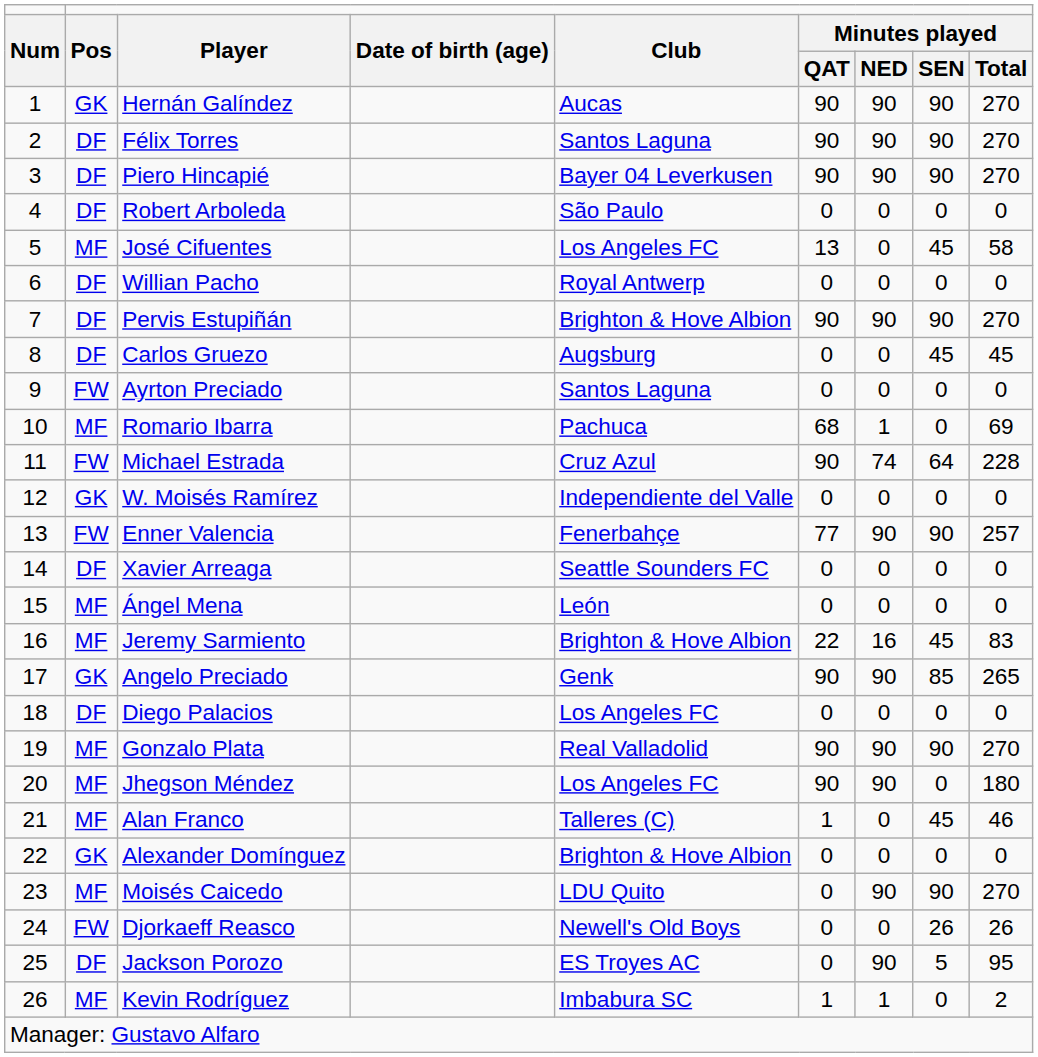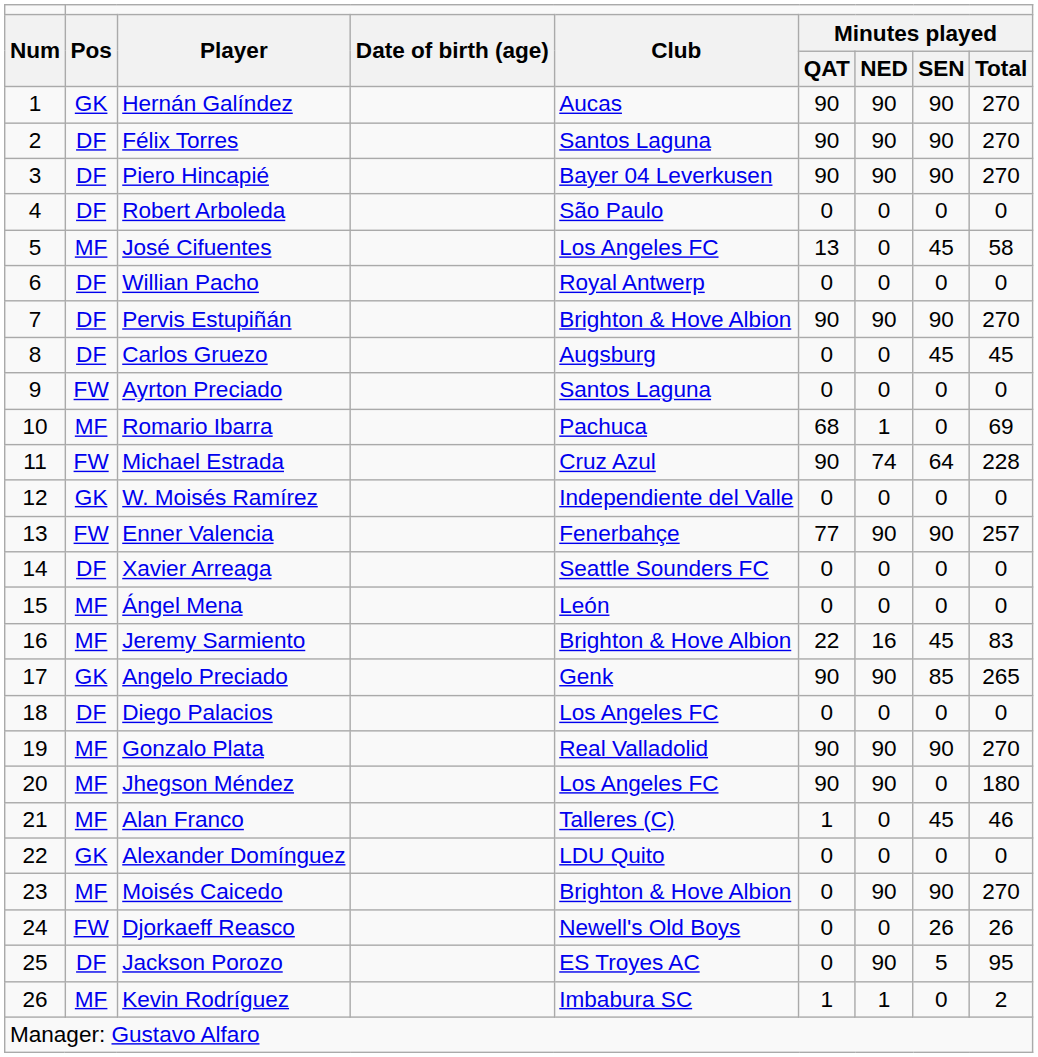Alexander Domínguez | column 5: Brighton & Hove Albion -> LDU Quito
Moisés Caicedo | column 5: LDU Quito -> Brighton & Hove Albion
